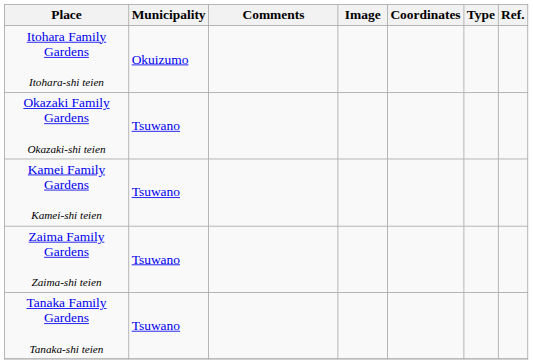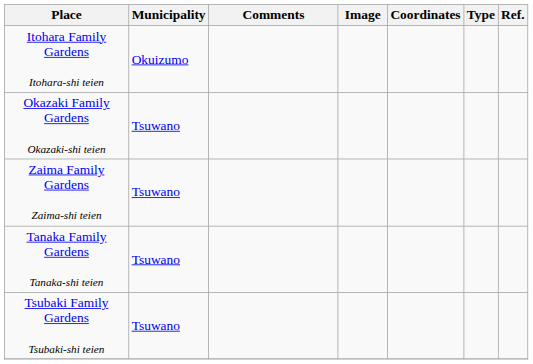- row: Kamei Family Gardens Kamei-shi teien | Tsuwano
+ row: Tsubaki Family Gardens Tsubaki-shi teien | Tsuwano
